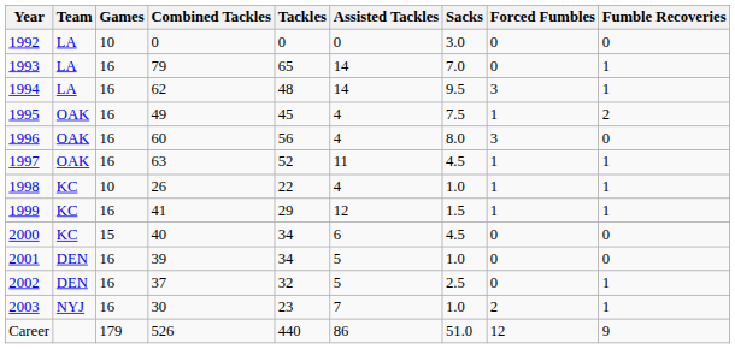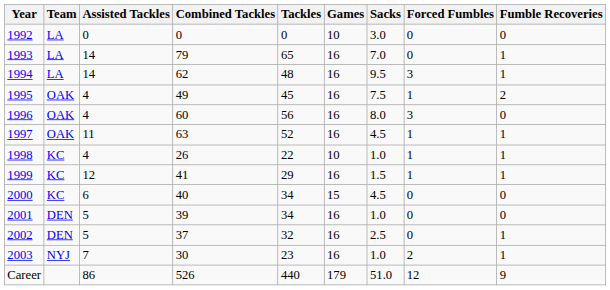columns swapped: Games <-> Assisted Tackles
